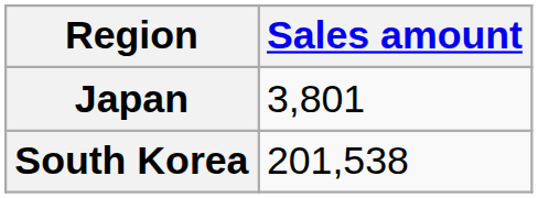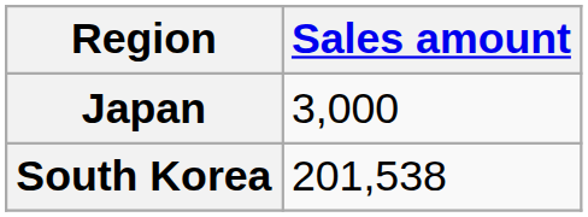Japan | Sales amount: 3,801 -> 3,000
